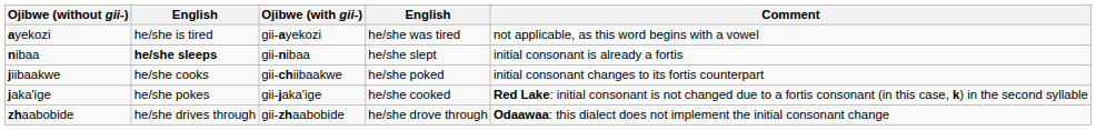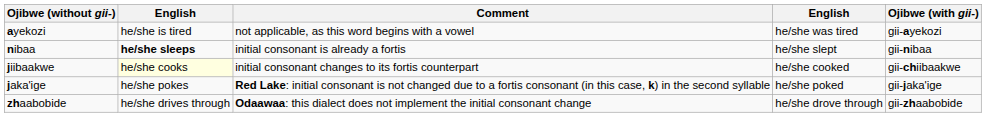columns swapped: Ojibwe (with gii-) <-> Comment
jiibaakwe | column 2: no background -> lightyellow background
jiibaakwe | column 4: he/she poked -> he/she cooked
jaka'ige | column 4: he/she cooked -> he/she poked
